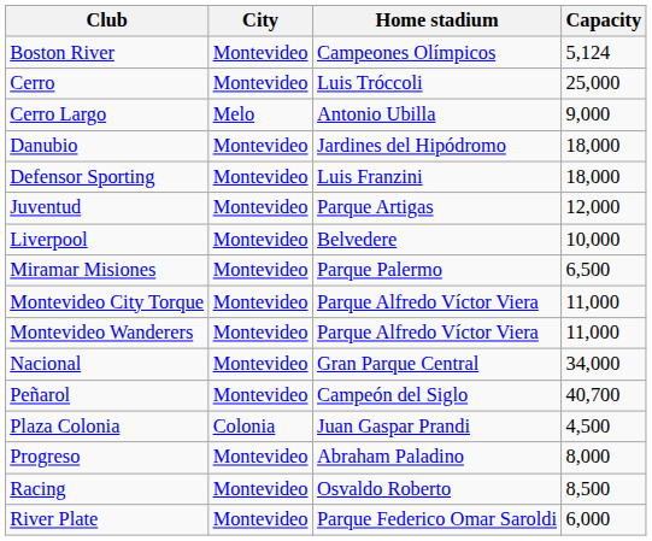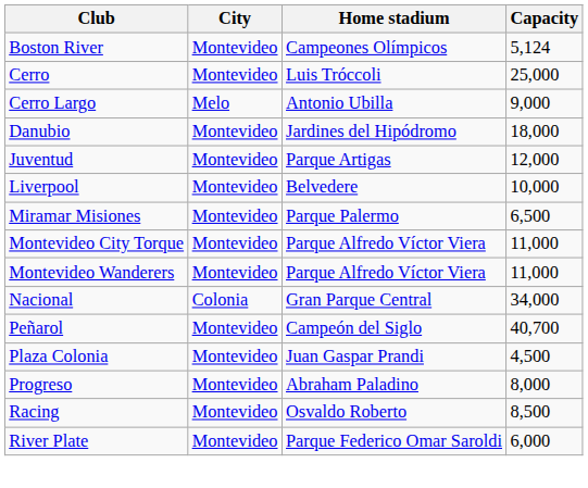- row: Defensor Sporting | Montevideo | Luis Franzini | 18,000
Nacional | City: Montevideo -> Colonia
Plaza Colonia | City: Colonia -> Montevideo
